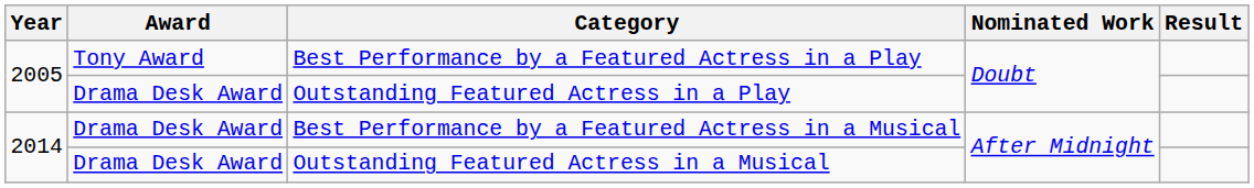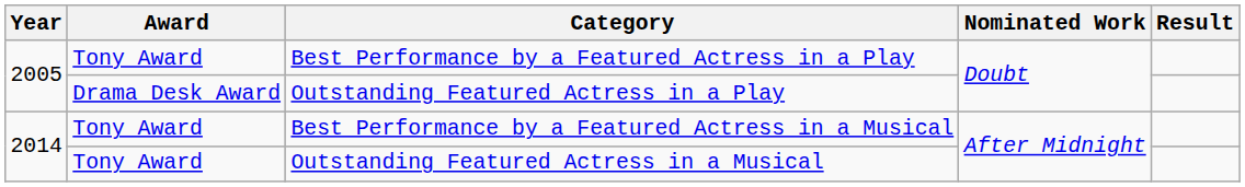Best Performance by a Featured Actress in a Musical | Award: Drama Desk Award -> Tony Award
Outstanding Featured Actress in a Musical | Award: Drama Desk Award -> Tony Award
